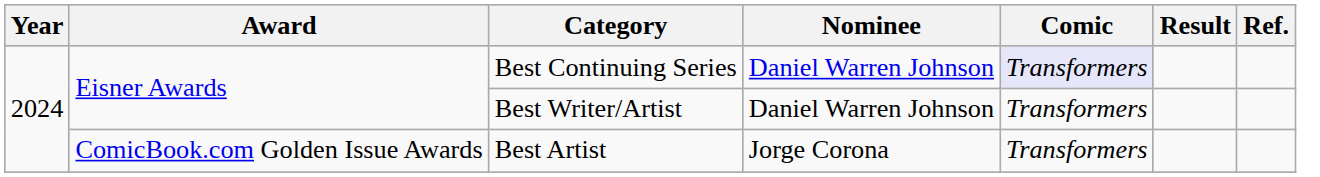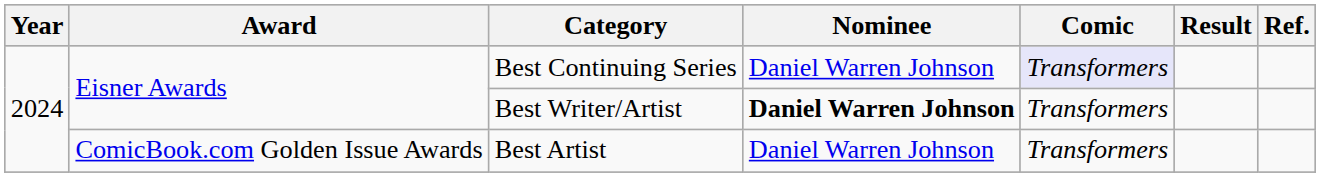Best Writer/Artist | Nominee: normal -> bold
Best Artist | Nominee: Jorge Corona -> Daniel Warren Johnson
